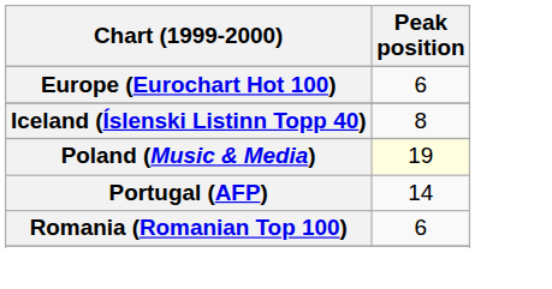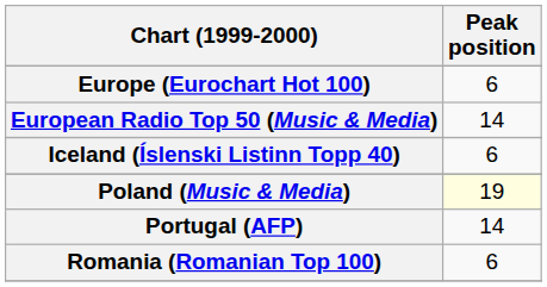+ row: European Radio Top 50 (Music & Media) | 14
Iceland (Íslenski Listinn Topp 40) | Peak position: 8 -> 6
